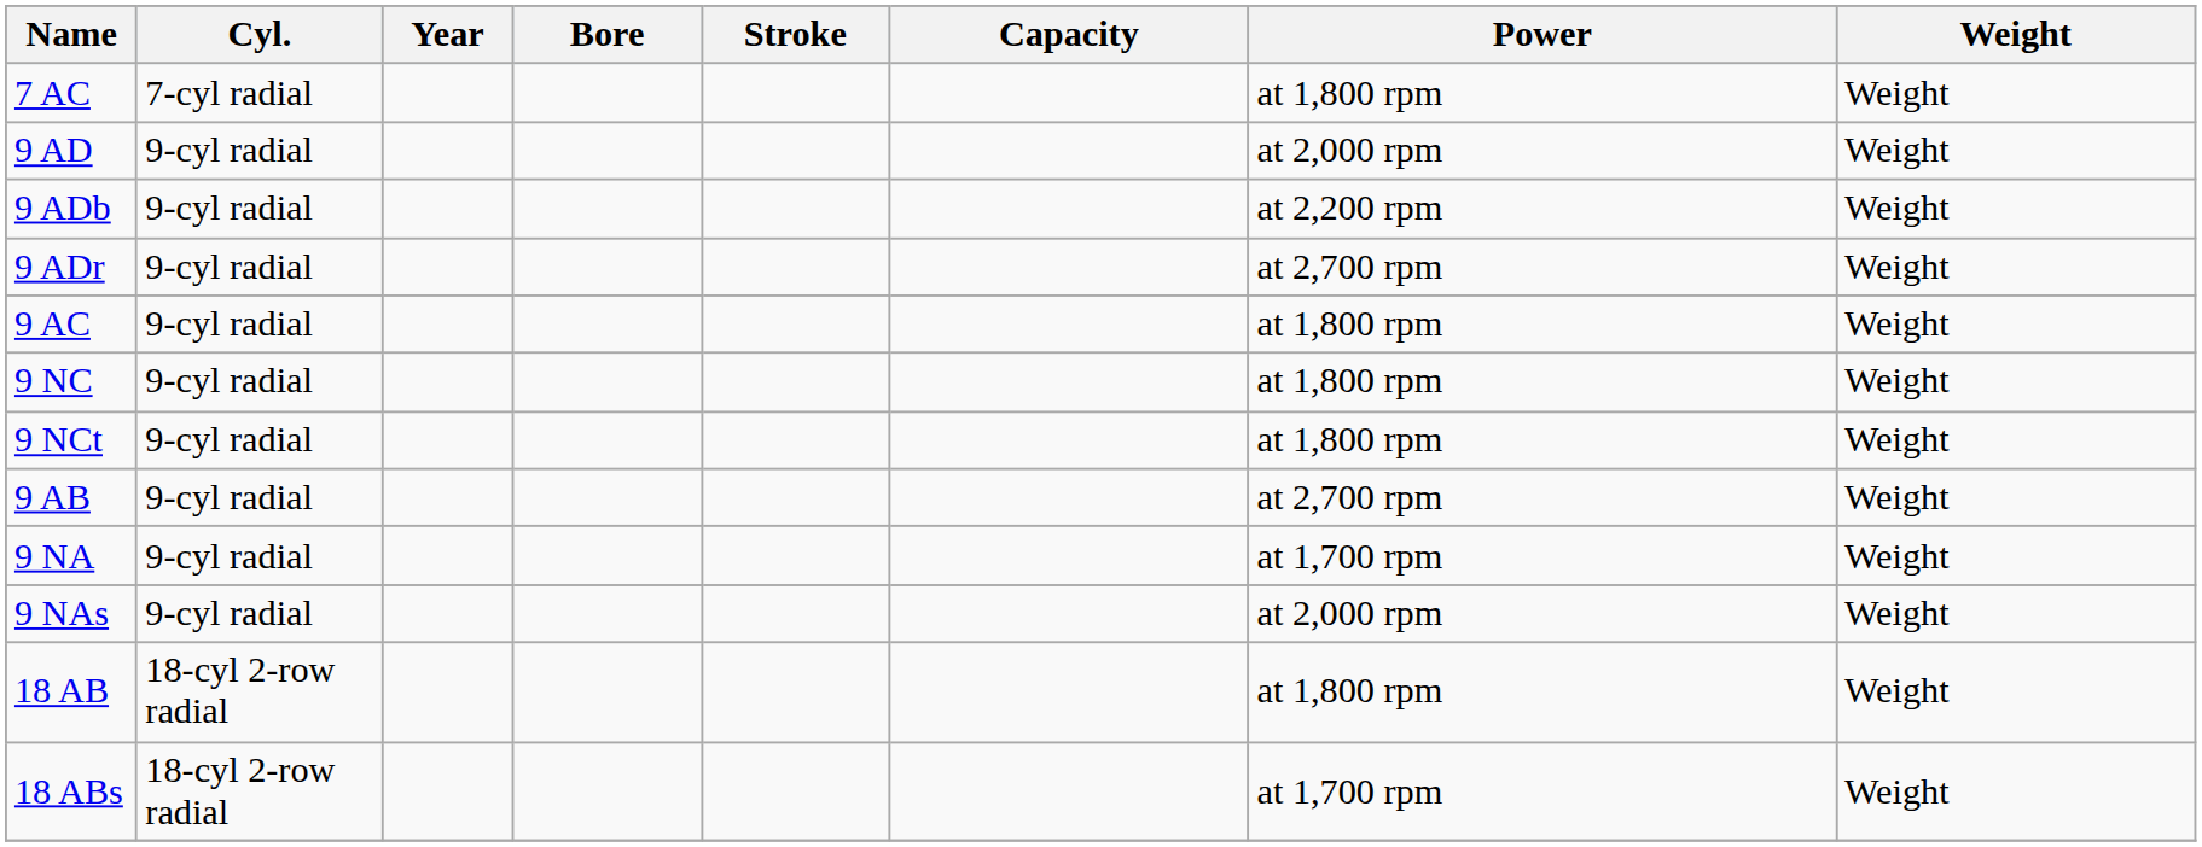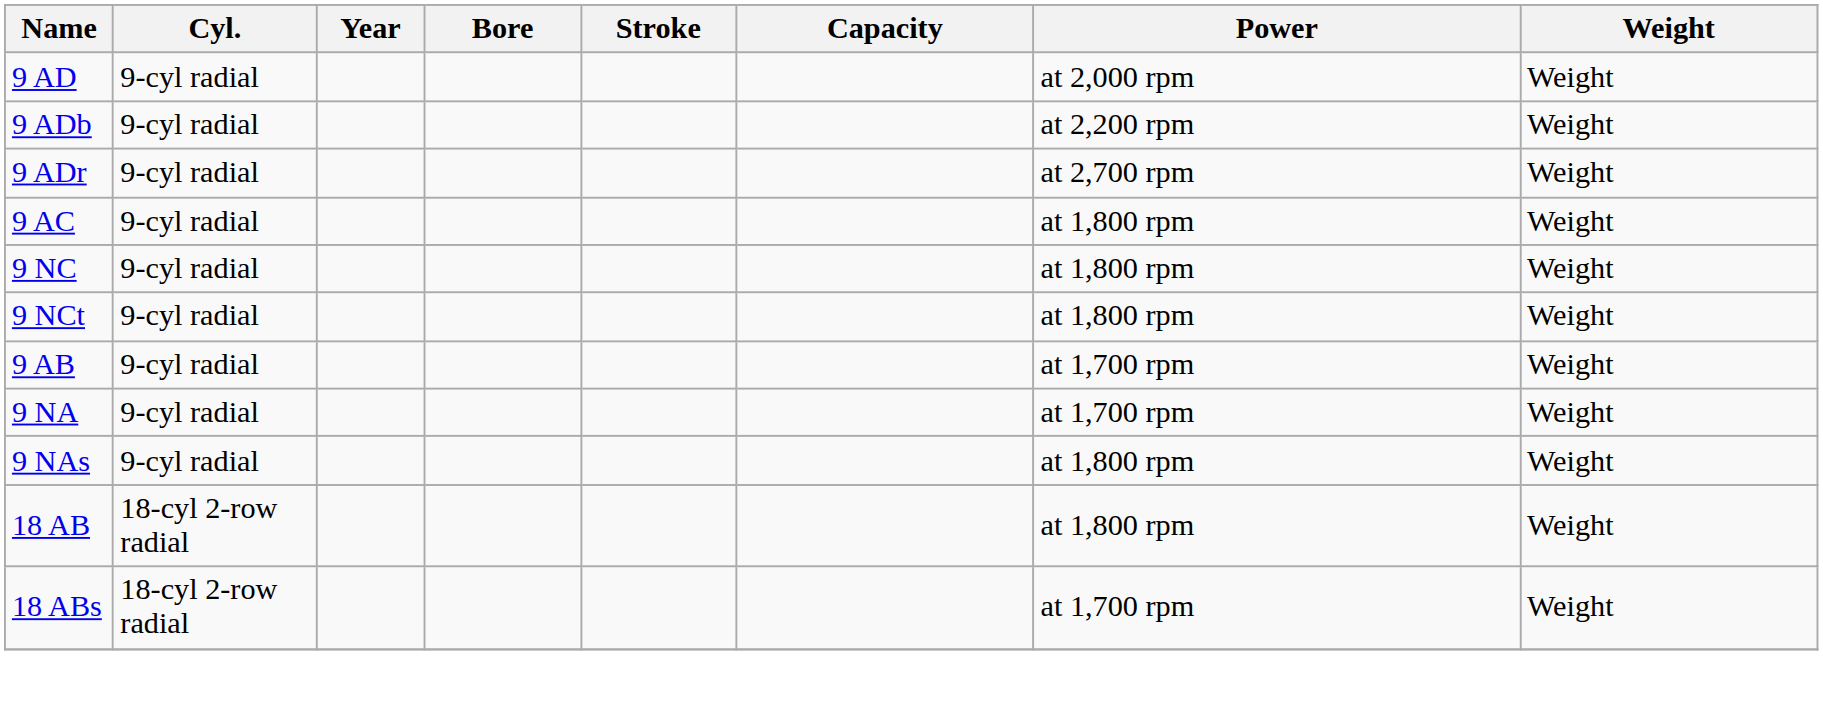- row: 7 AC | 7-cyl radial | at 1,800 rpm | Weight
9 AB | Power: at 2,700 rpm -> at 1,700 rpm
9 NAs | Power: at 2,000 rpm -> at 1,800 rpm
